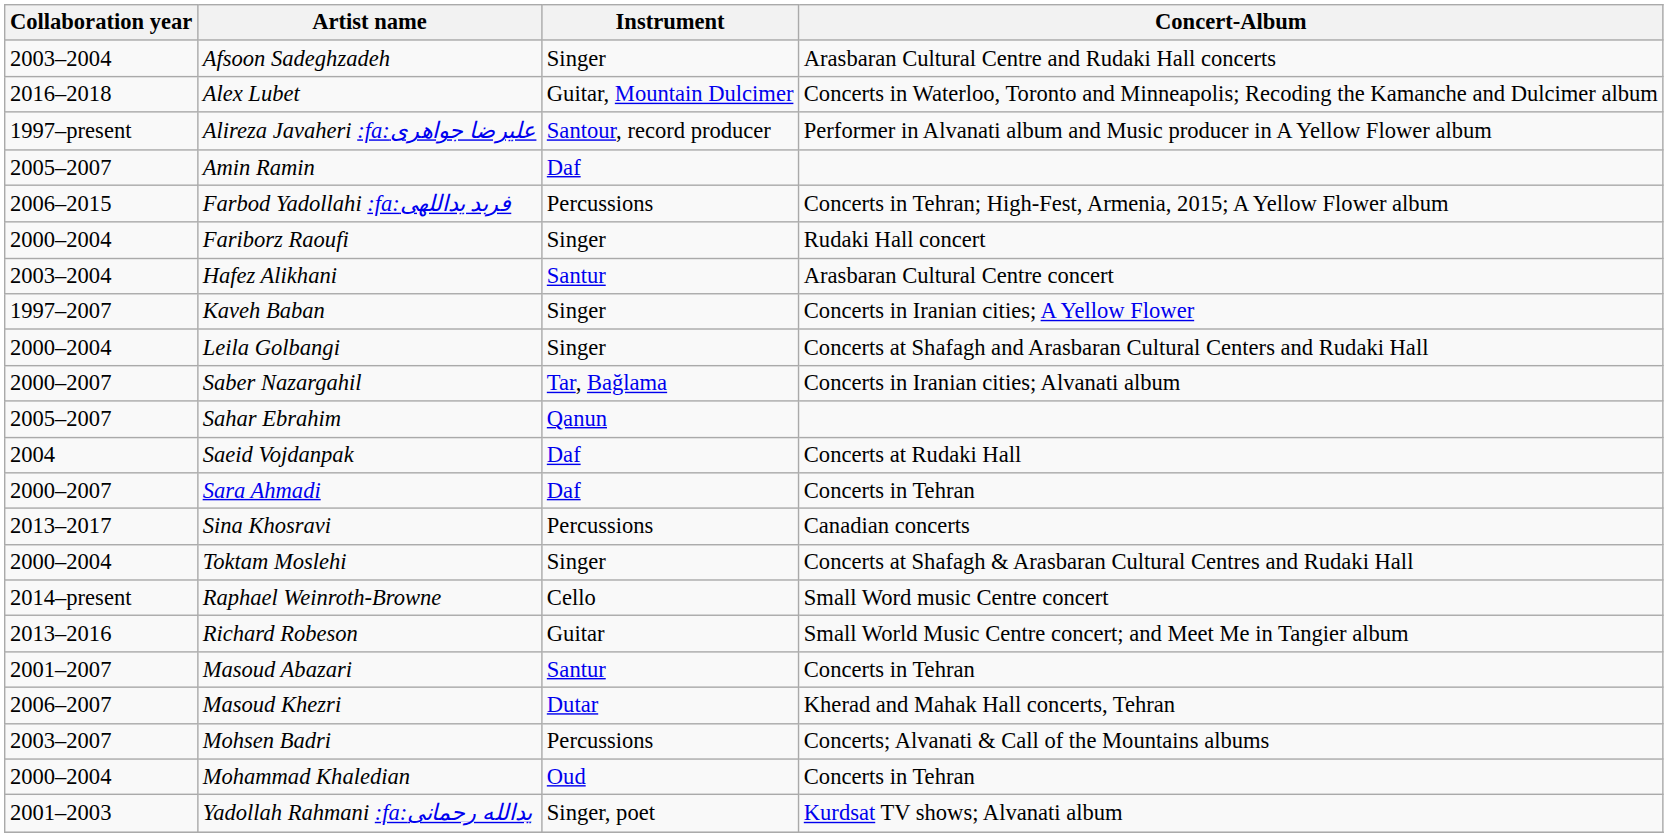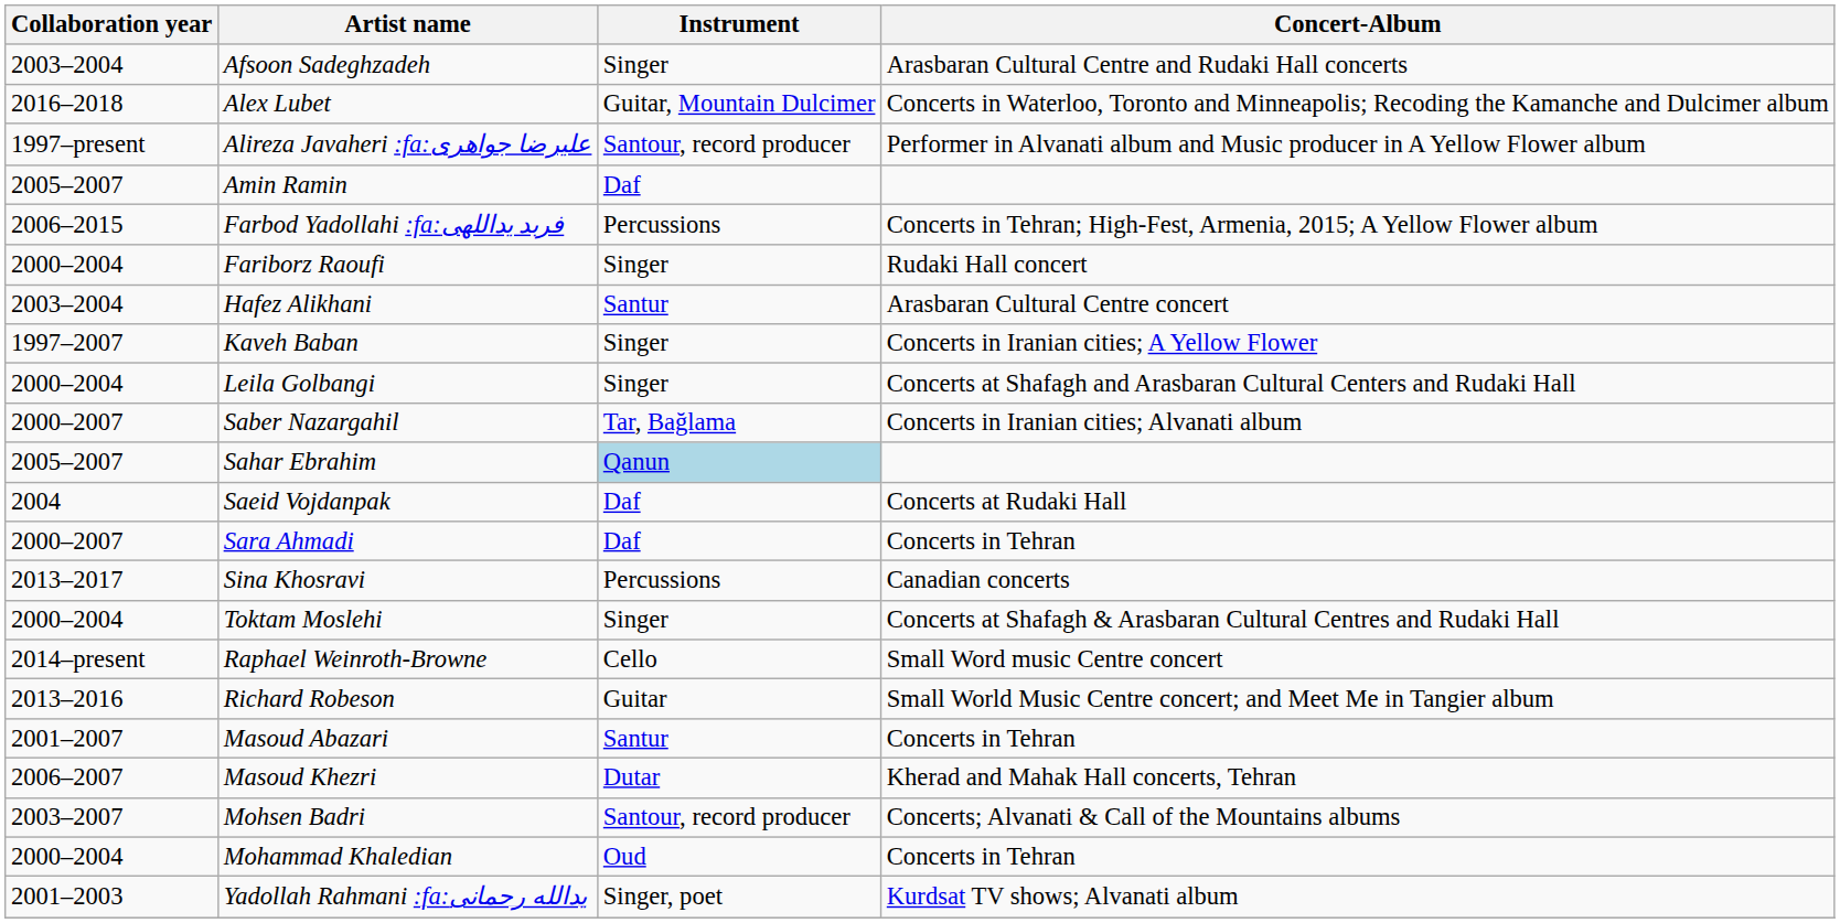Sahar Ebrahim | Instrument: no background -> lightblue background
Mohsen Badri | Instrument: Percussions -> Santour, record producer
